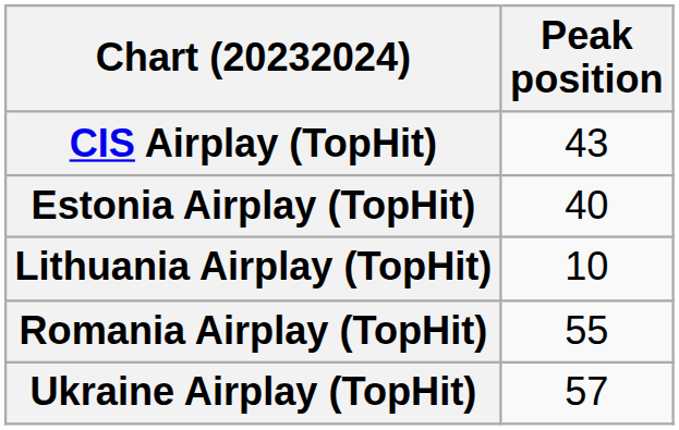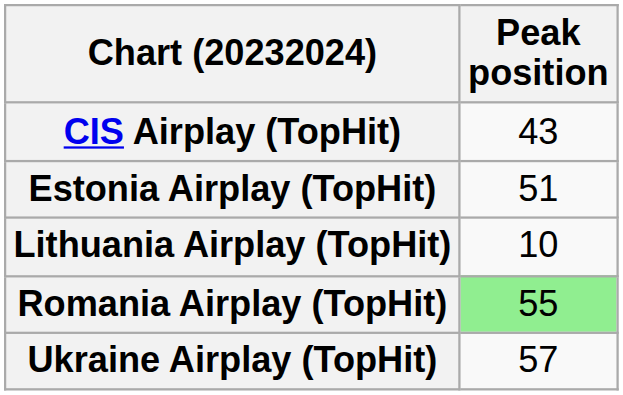Estonia Airplay (TopHit) | Peak position: 40 -> 51
Romania Airplay (TopHit) | Peak position: no background -> lightgreen background
